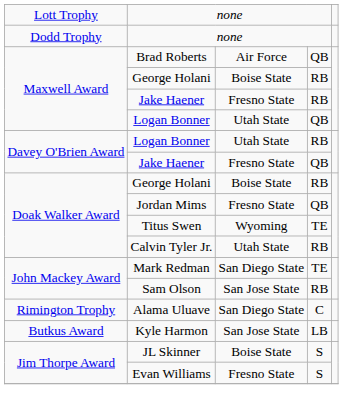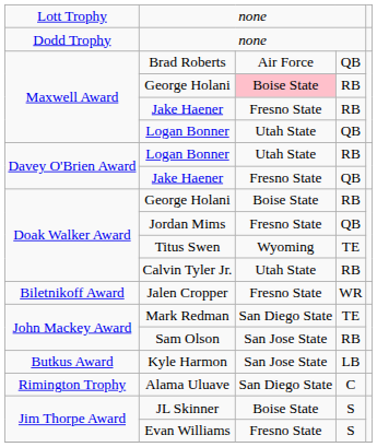Maxwell Award / George Holani | column 3: no background -> pink background
+ row: Biletnikoff Award | Jalen Cropper | Fresno State | WR
rows swapped: Alama Uluave <-> Kyle Harmon
